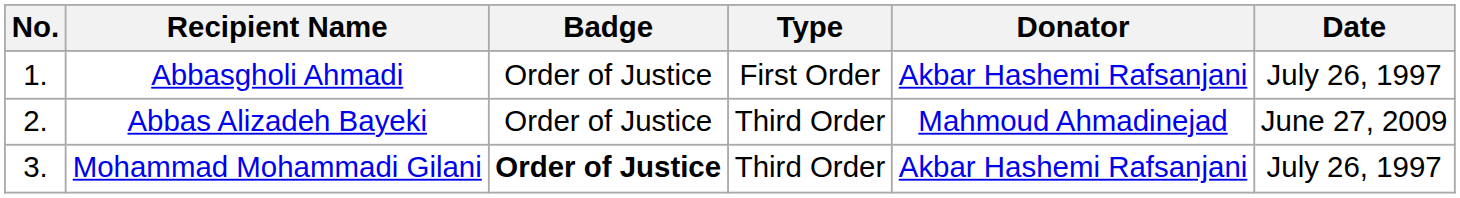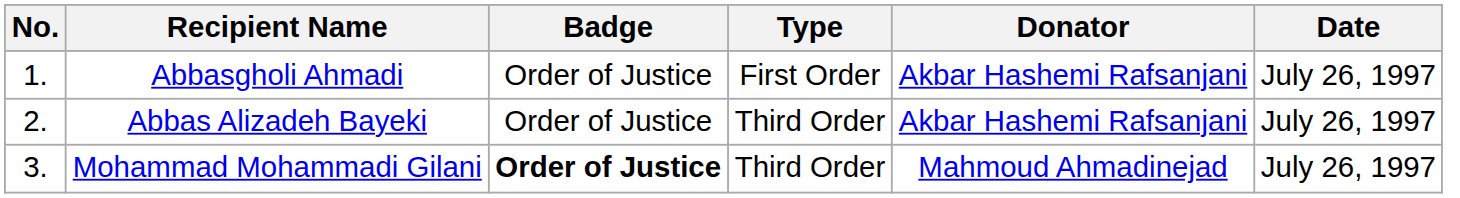Abbas Alizadeh Bayeki | Donator: Mahmoud Ahmadinejad -> Akbar Hashemi Rafsanjani
Abbas Alizadeh Bayeki | Date: June 27, 2009 -> July 26, 1997
Mohammad Mohammadi Gilani | Donator: Akbar Hashemi Rafsanjani -> Mahmoud Ahmadinejad
